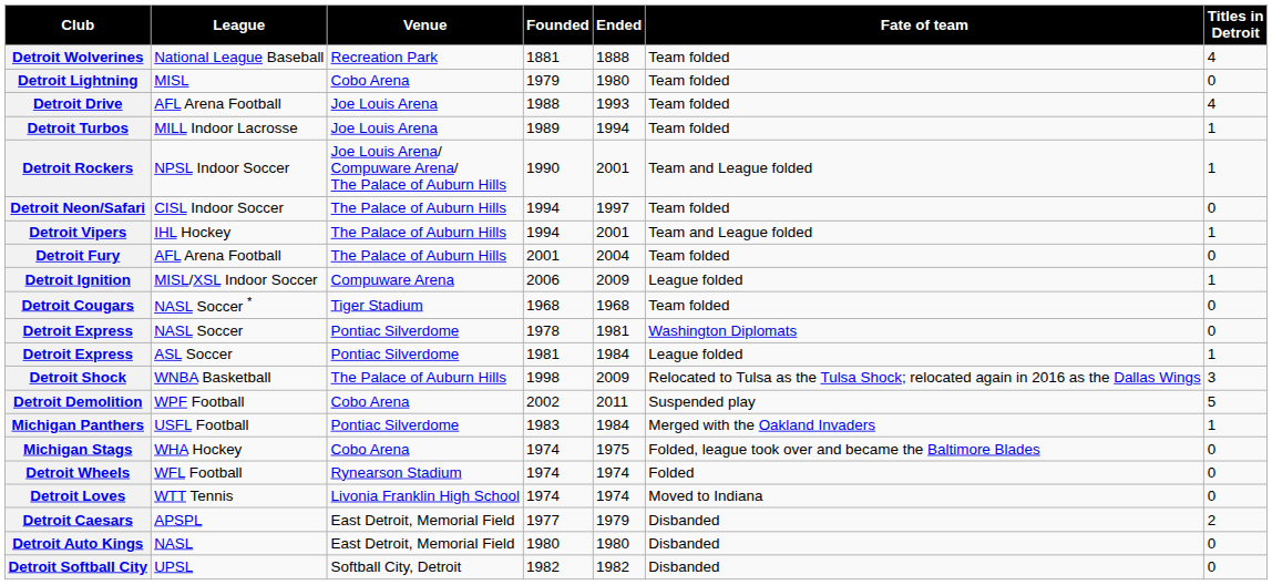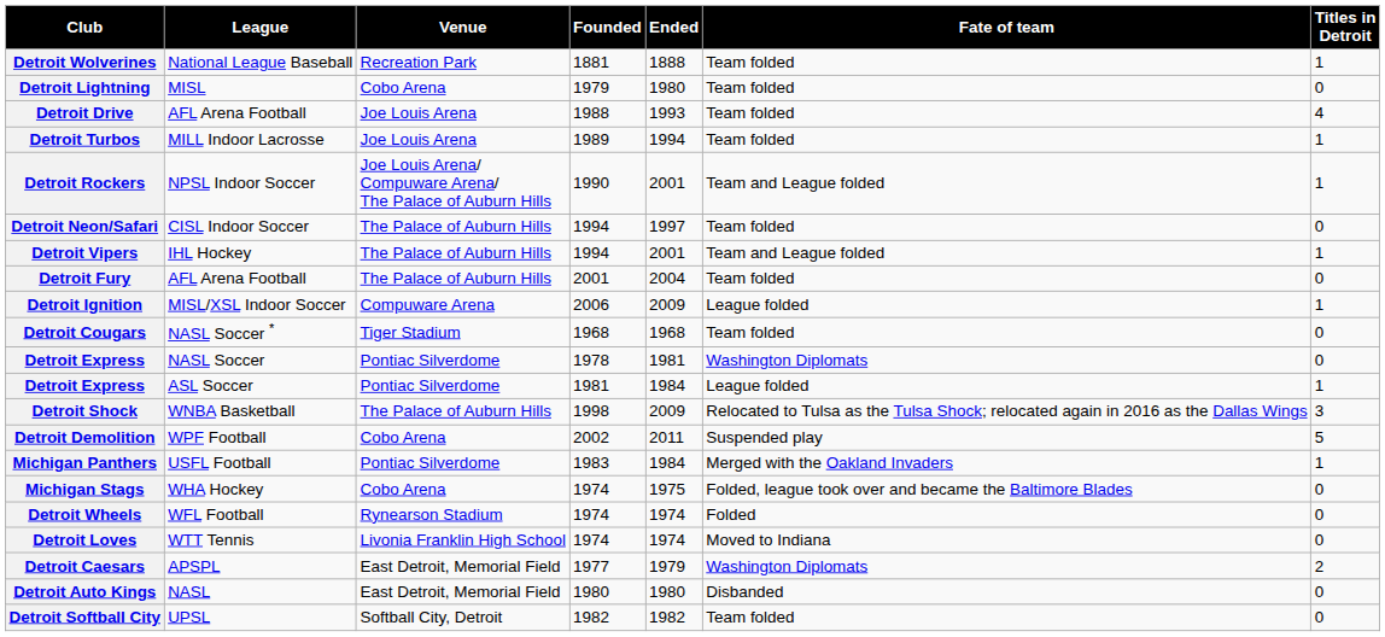Detroit Wolverines | Titles in Detroit: 4 -> 1
Detroit Caesars | Fate of team: Disbanded -> Washington Diplomats
Detroit Softball City | Fate of team: Disbanded -> Team folded
